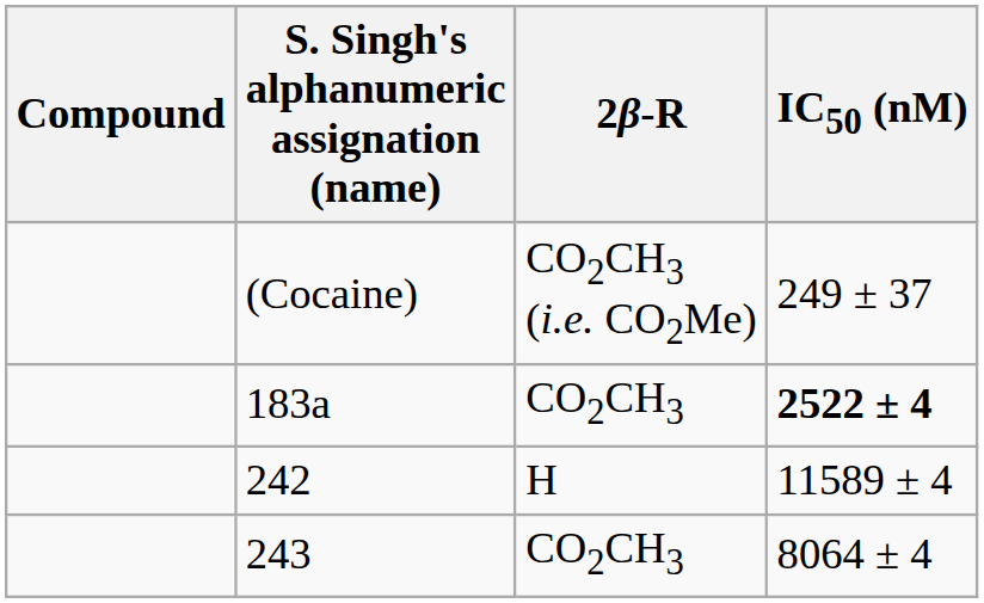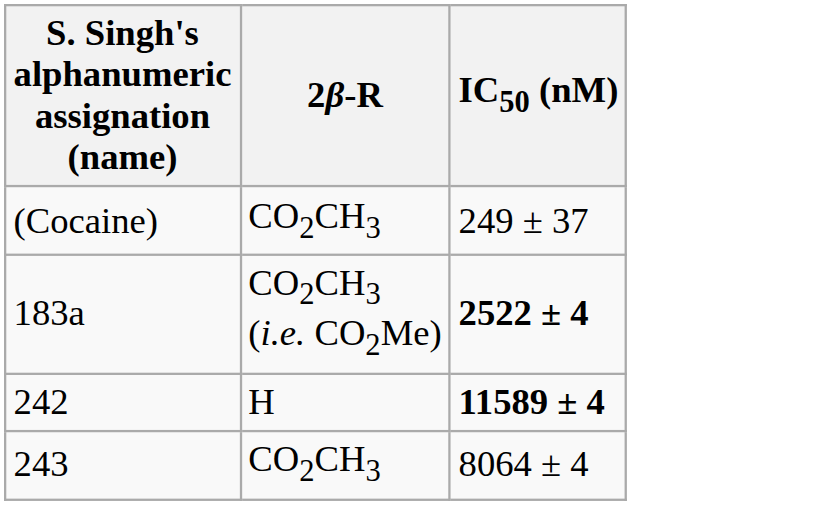- column: Compound
(Cocaine) | 2β-R: CO2CH3 (i.e. CO2Me) -> CO2CH3
183a | 2β-R: CO2CH3 -> CO2CH3 (i.e. CO2Me)
242 | IC50 (nM): normal -> bold
